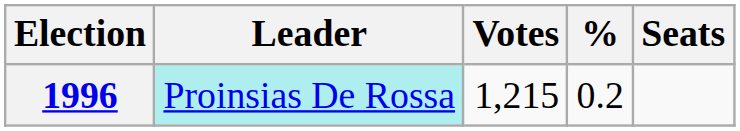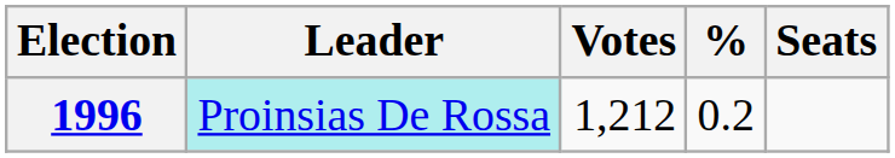1996 | Votes: 1,215 -> 1,212
